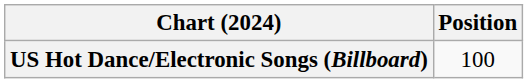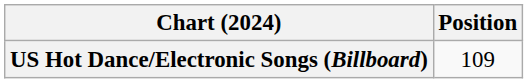US Hot Dance/Electronic Songs (Billboard) | Position: 100 -> 109
